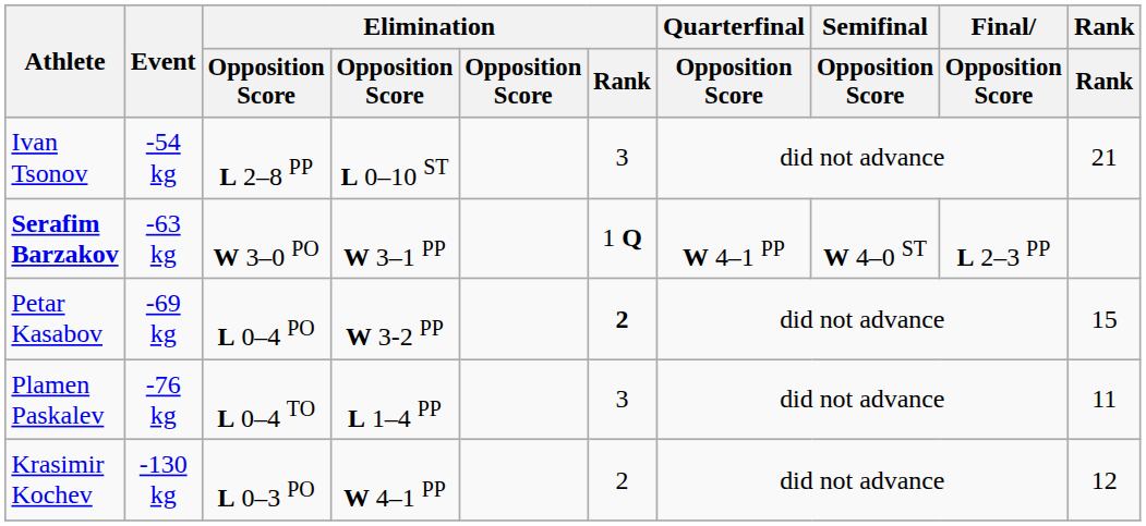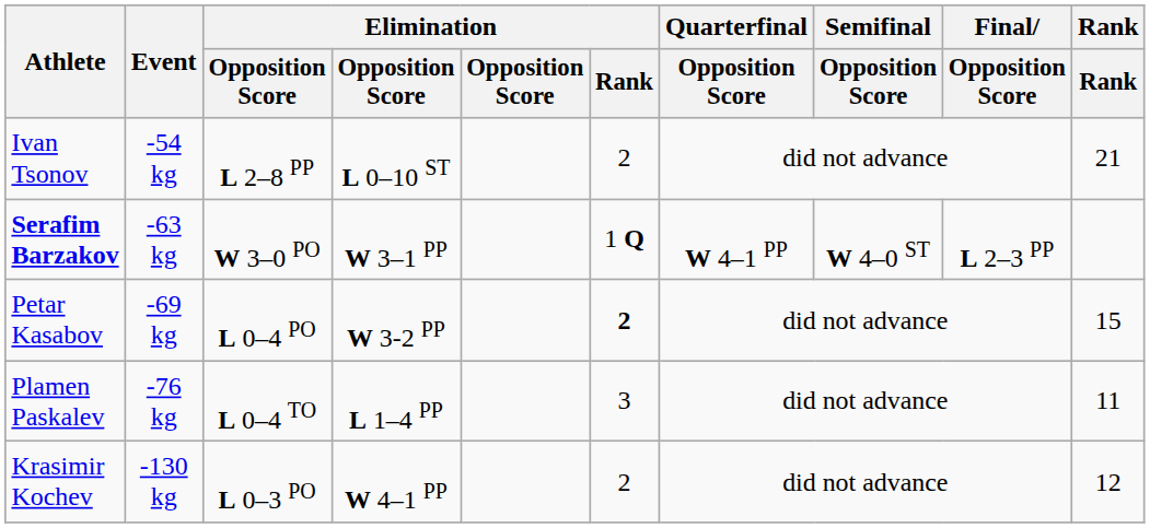Ivan Tsonov | Elimination / Rank: 3 -> 2
